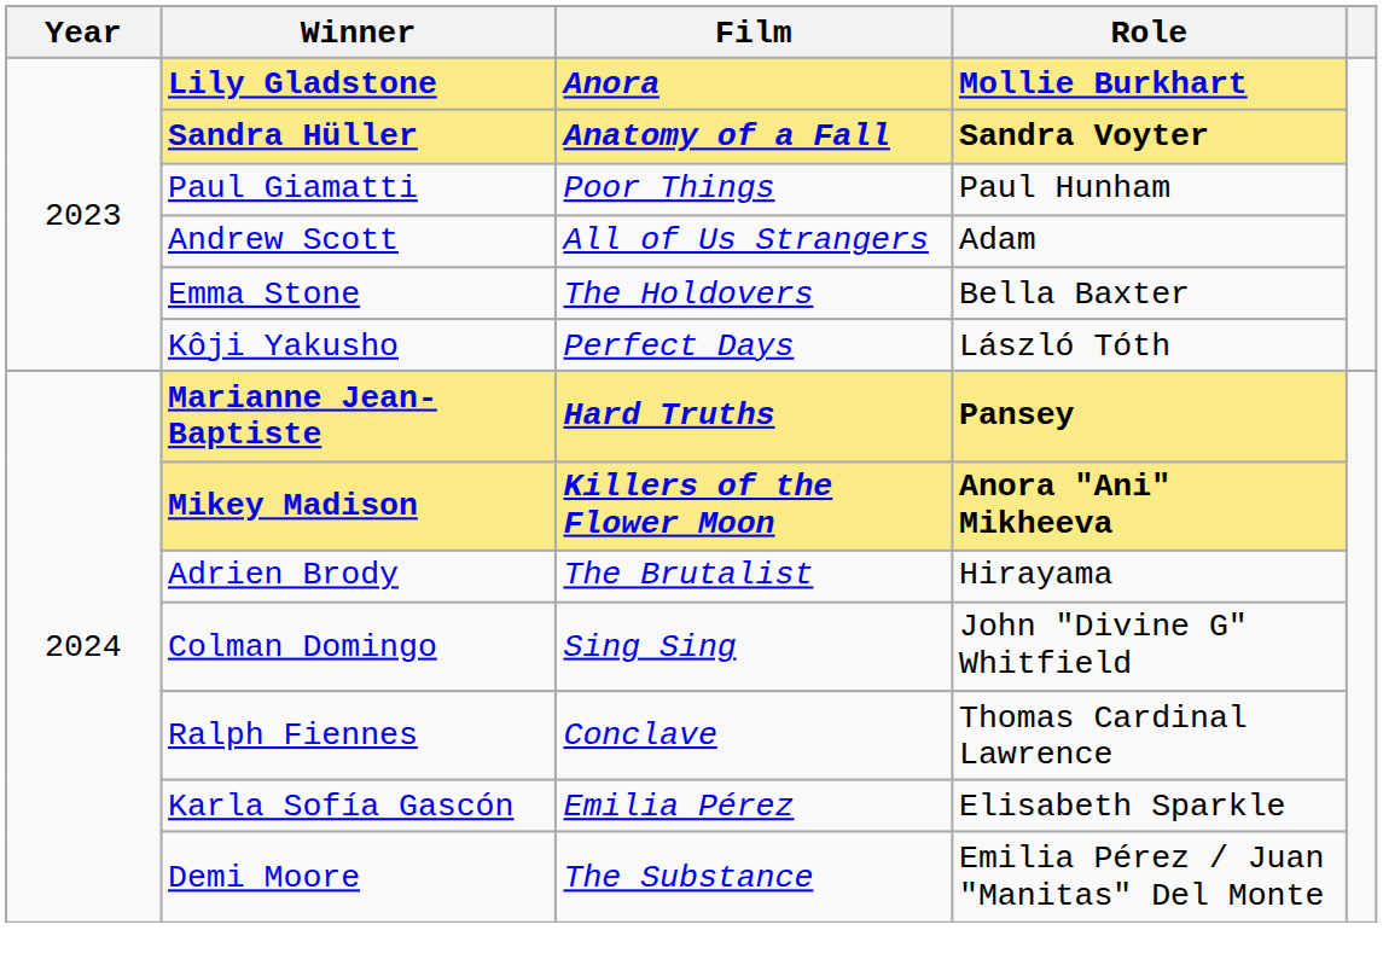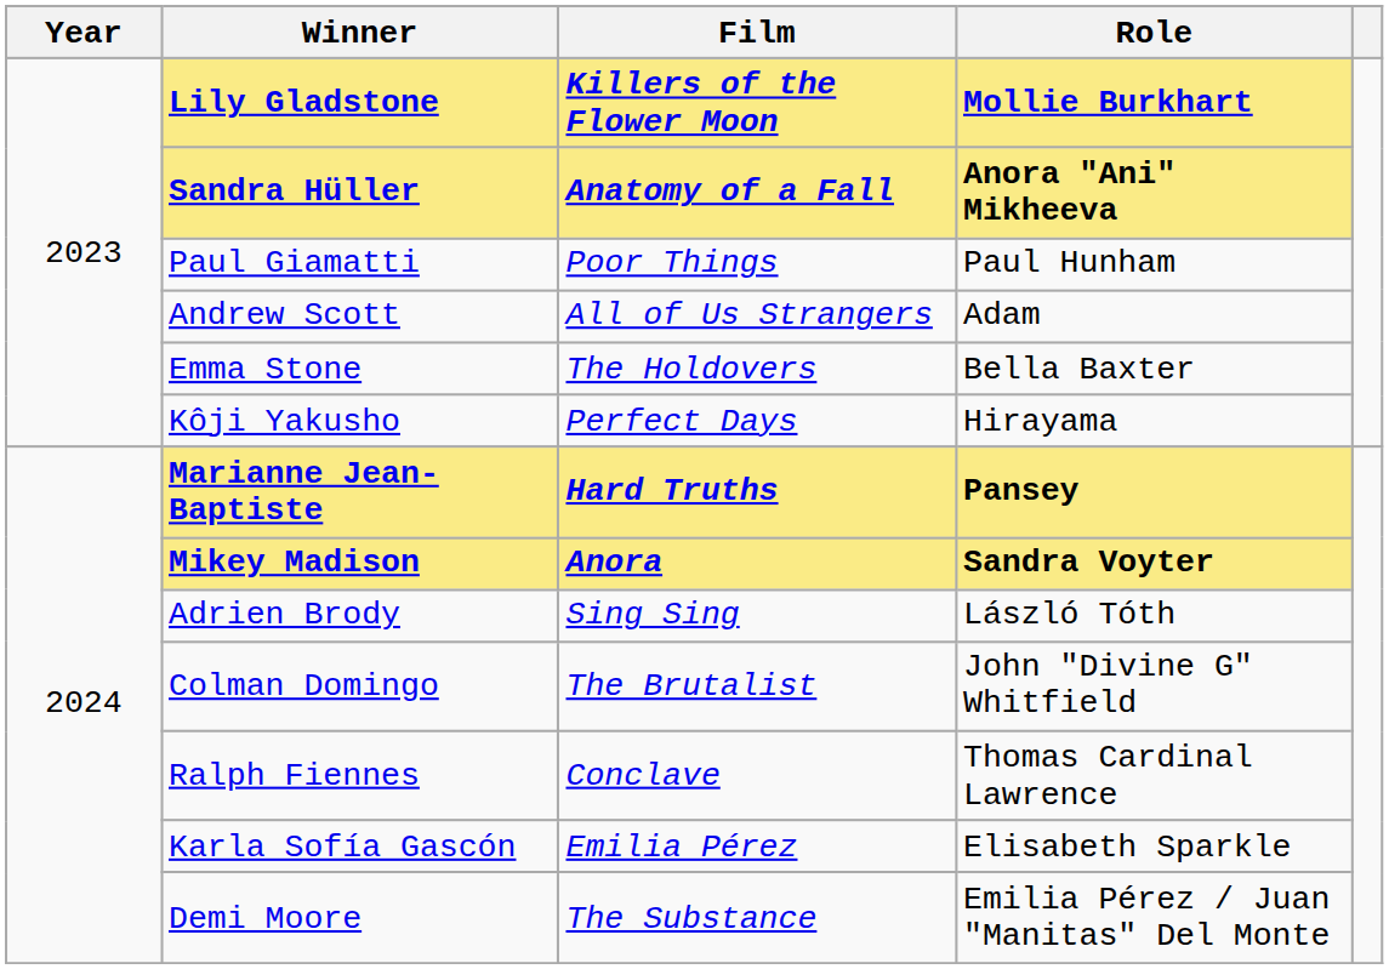Lily Gladstone | Film: Anora -> Killers of the Flower Moon
Sandra Hüller | Role: Sandra Voyter -> Anora "Ani" Mikheeva
Kôji Yakusho | Role: László Tóth -> Hirayama
Mikey Madison | Film: Killers of the Flower Moon -> Anora
Mikey Madison | Role: Anora "Ani" Mikheeva -> Sandra Voyter
Adrien Brody | Film: The Brutalist -> Sing Sing
Adrien Brody | Role: Hirayama -> László Tóth
Colman Domingo | Film: Sing Sing -> The Brutalist
